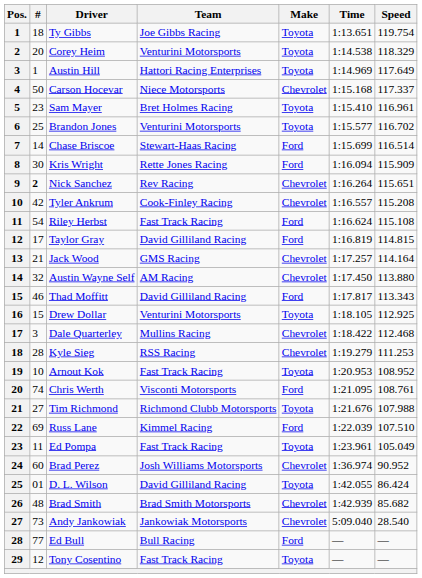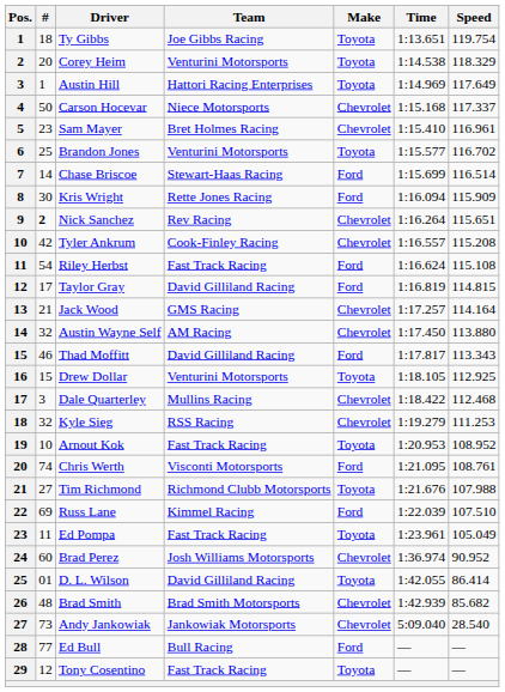Sam Mayer | Make: Toyota -> Chevrolet
Kyle Sieg | #: 28 -> 32
D. L. Wilson | Speed: 86.424 -> 86.414
